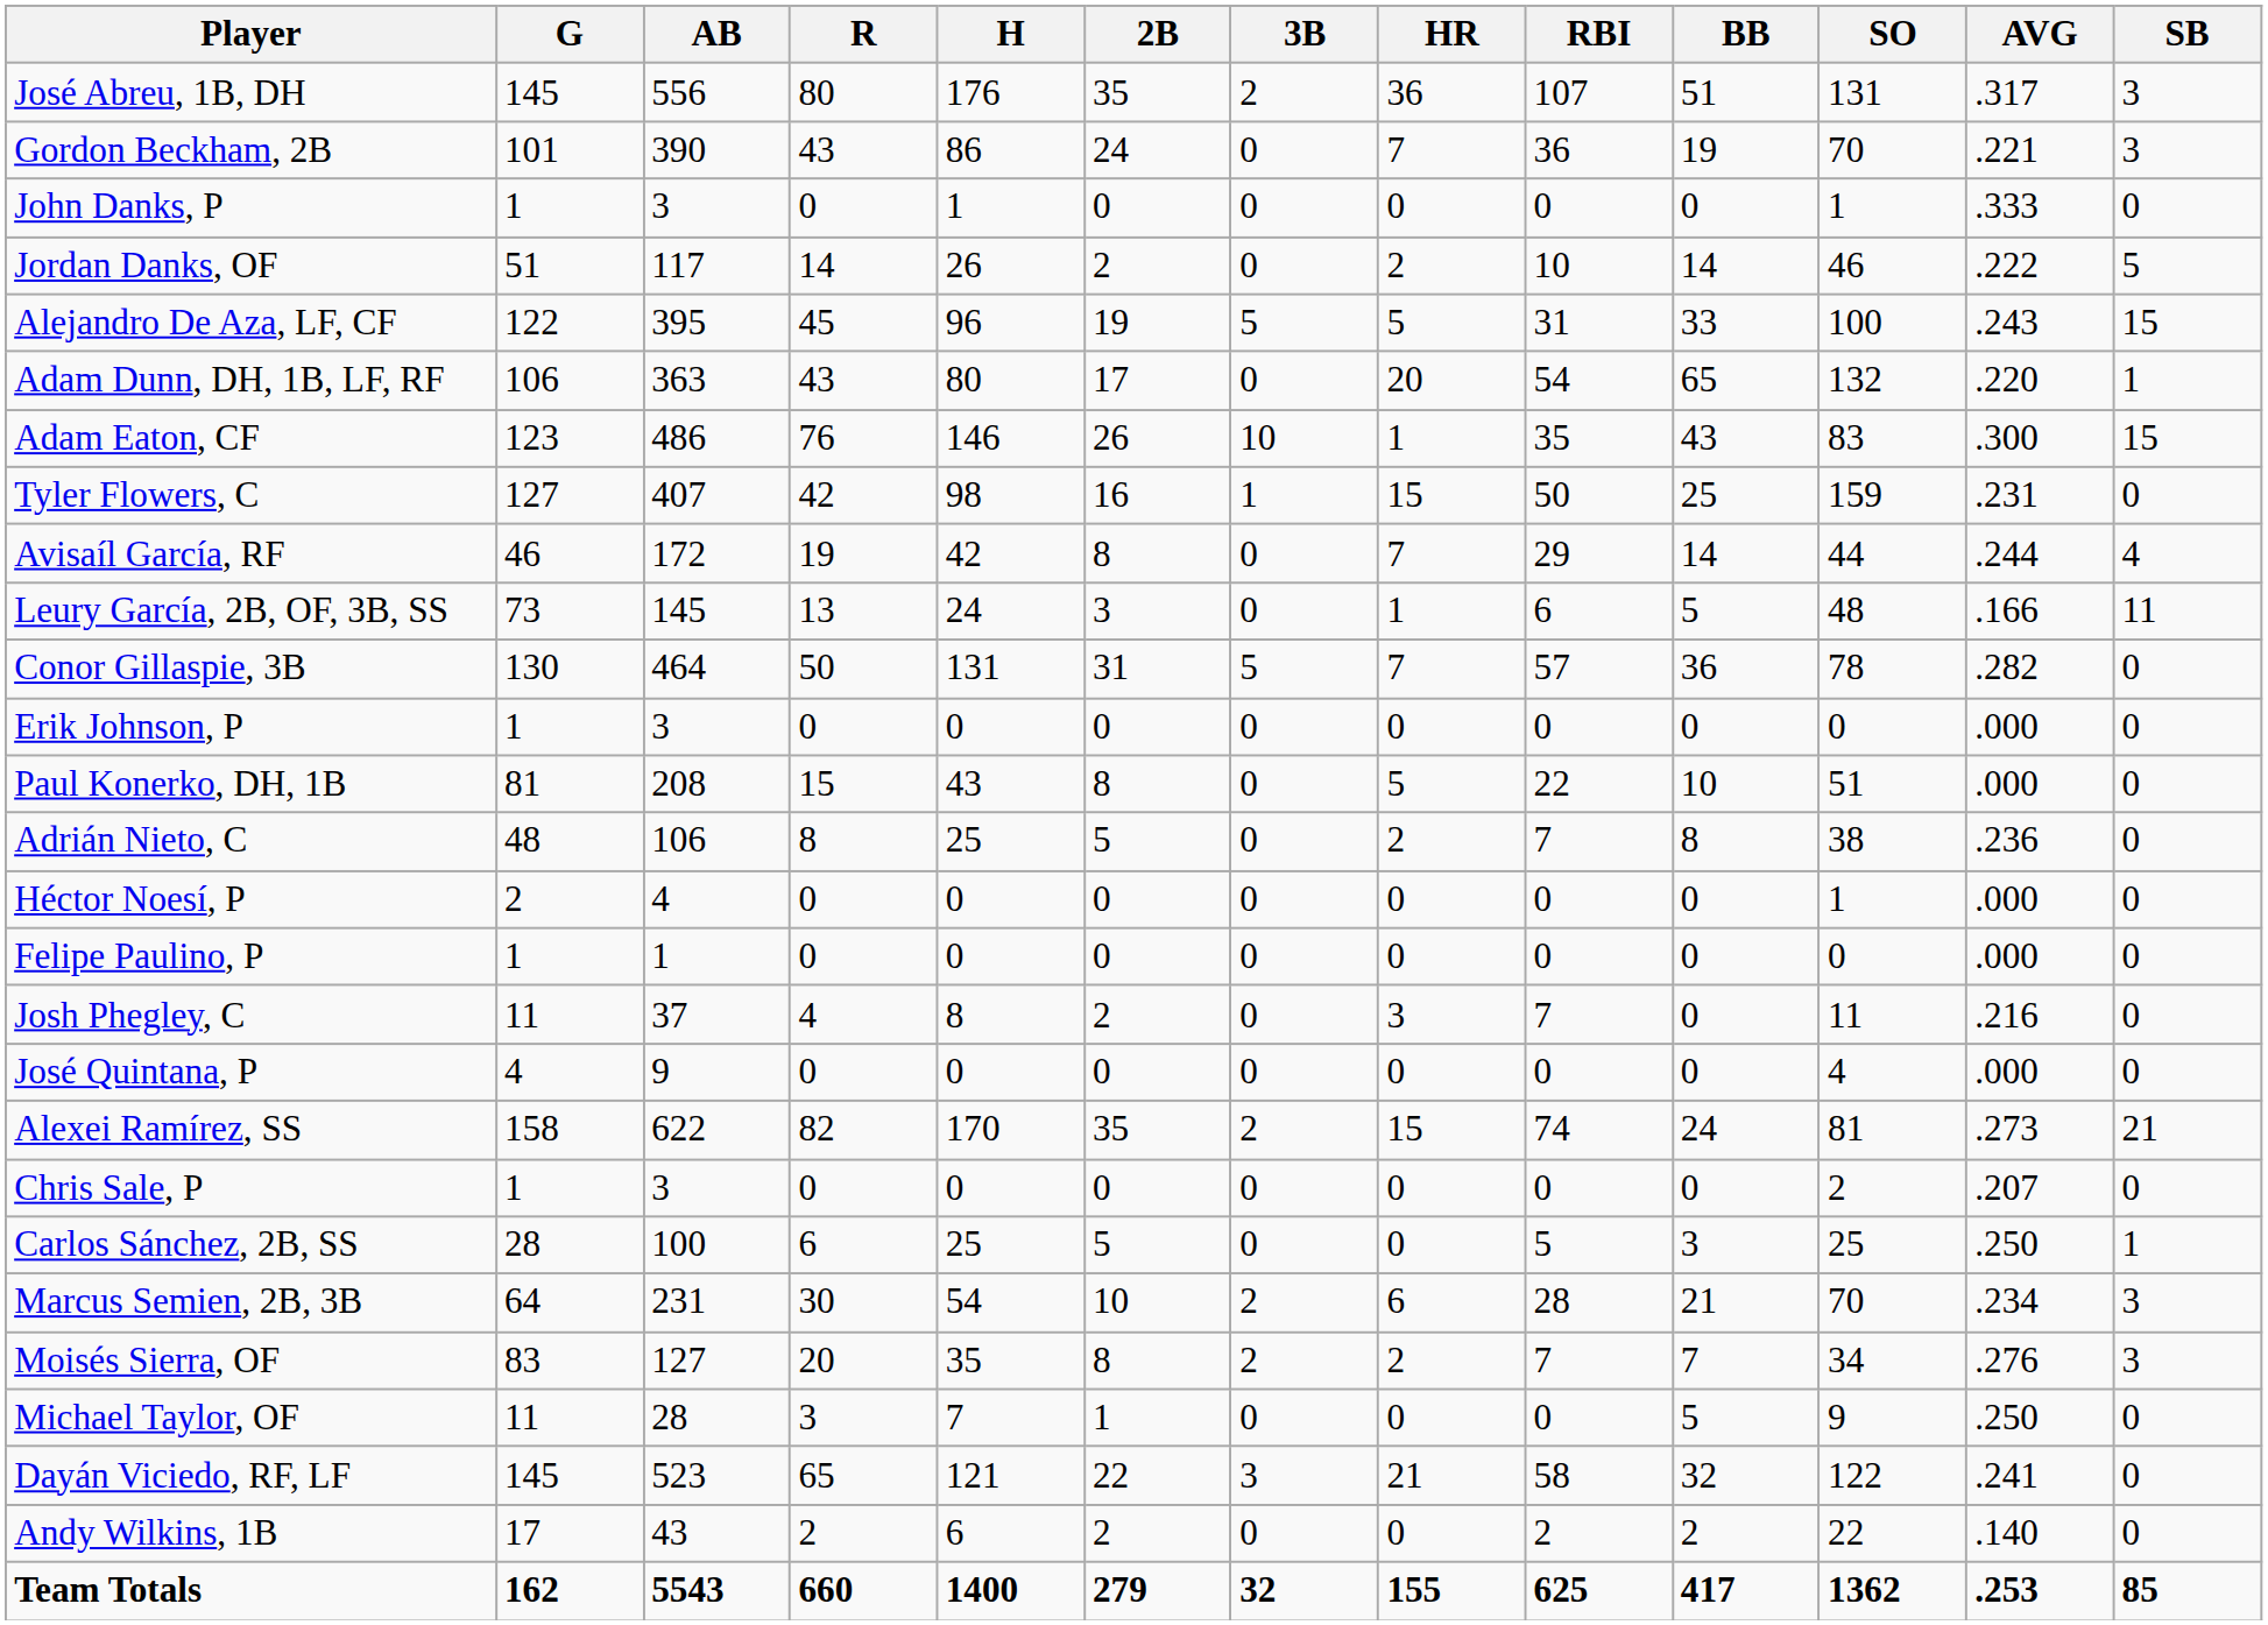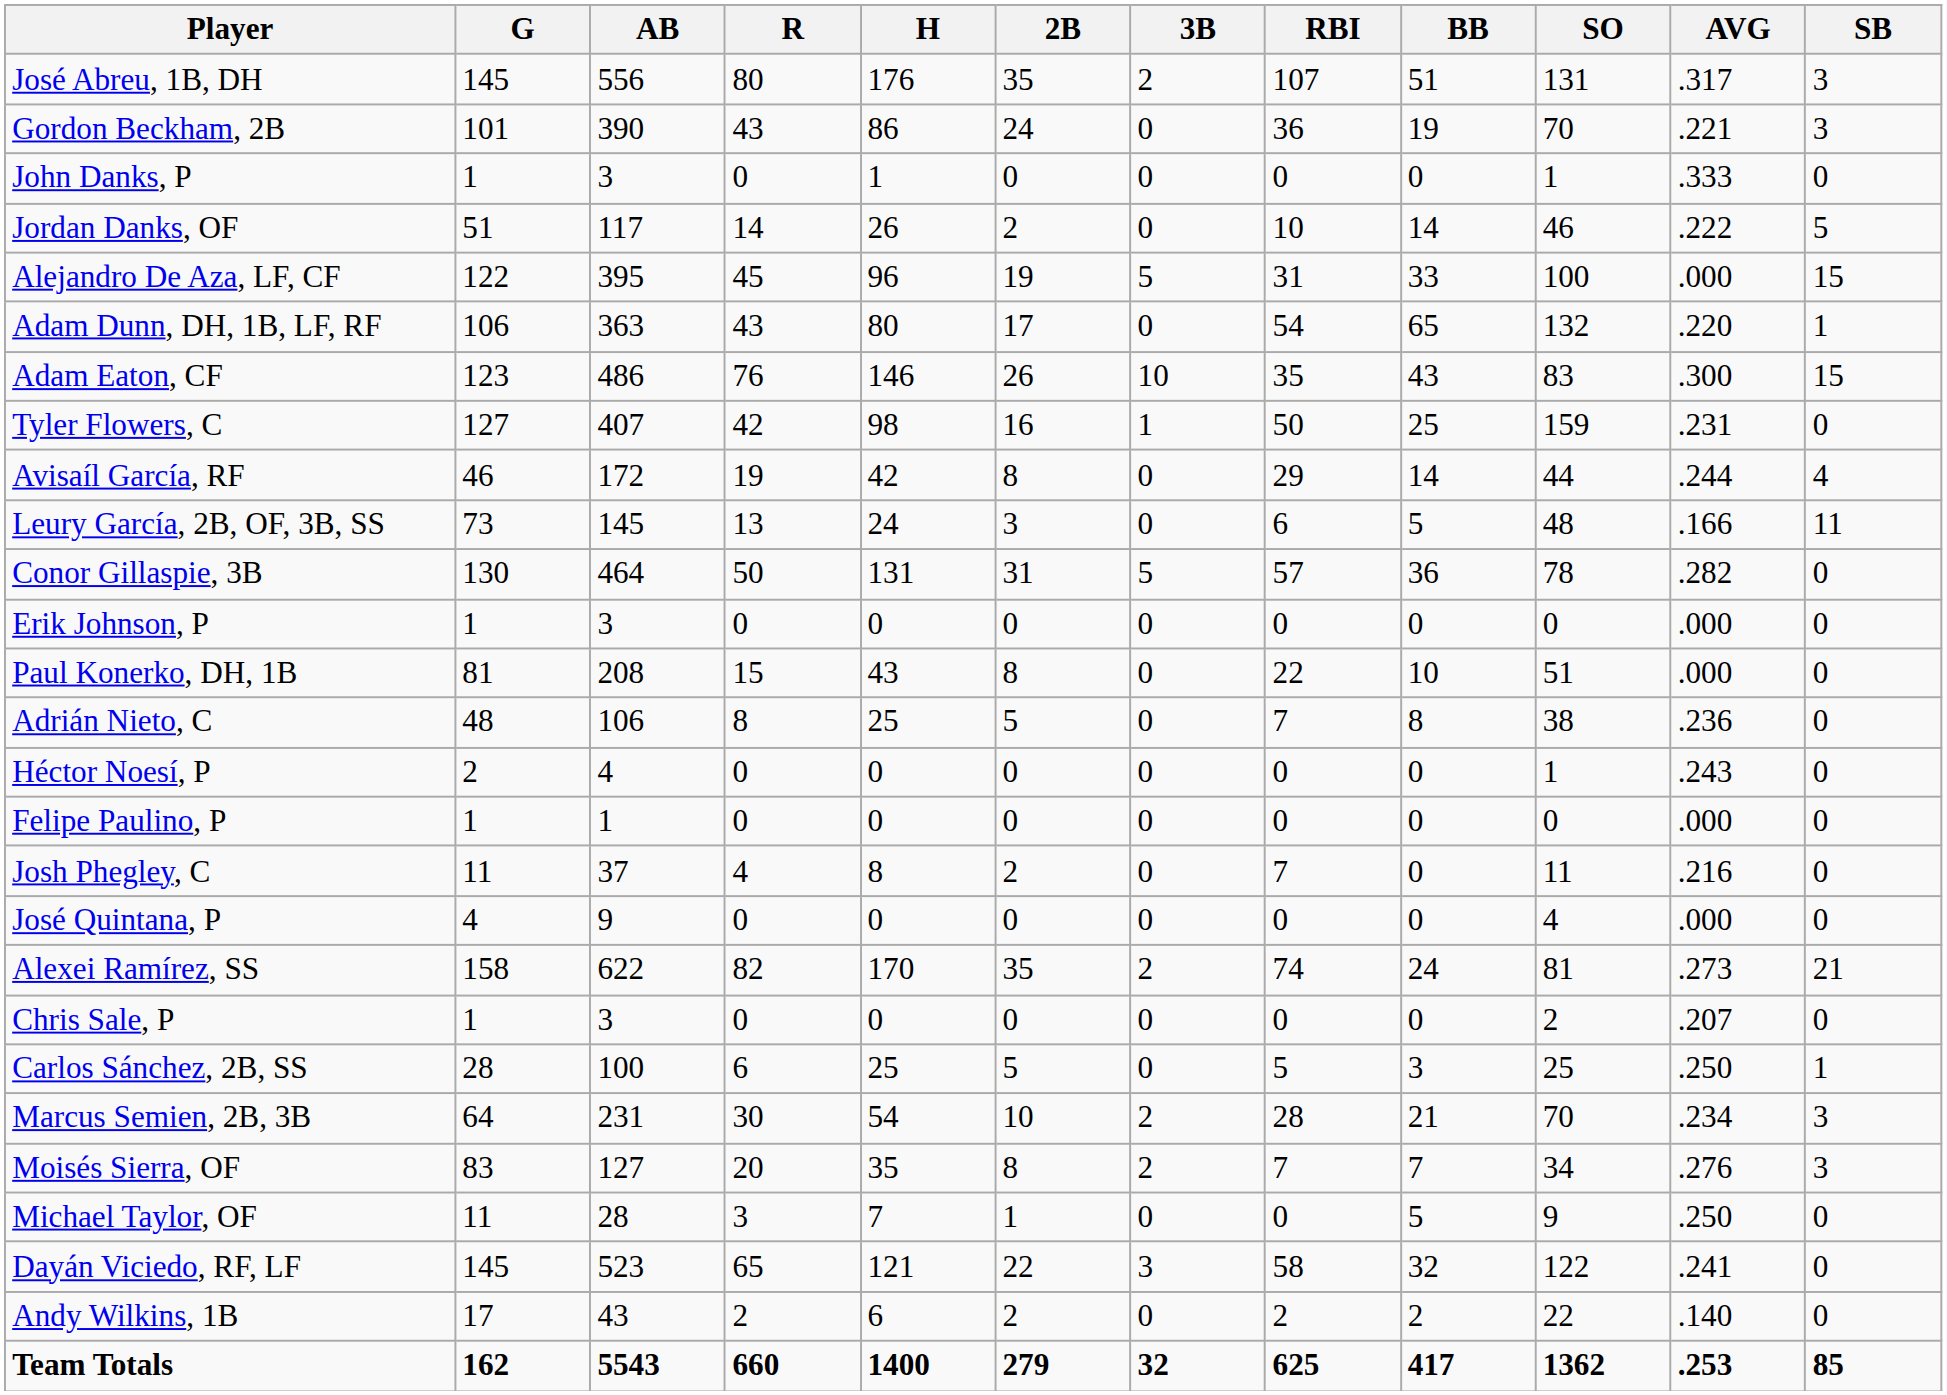- column: HR | 36 | 7 | 0 | 2 | 5 | 20 | 1 | 15 | 7 | 1 | 7 | 0 | 5 | 2 | 0 | 0 | 3 | 0 | 15 | 0 | 0 | 6 | 2 | 0 | 21 | 0 | 155
Alejandro De Aza, LF, CF | AVG: .243 -> .000
Héctor Noesí, P | AVG: .000 -> .243
